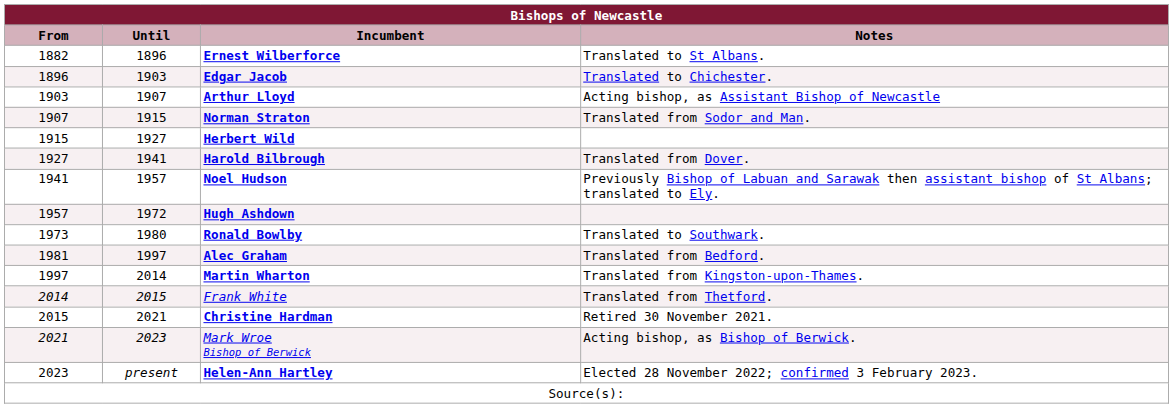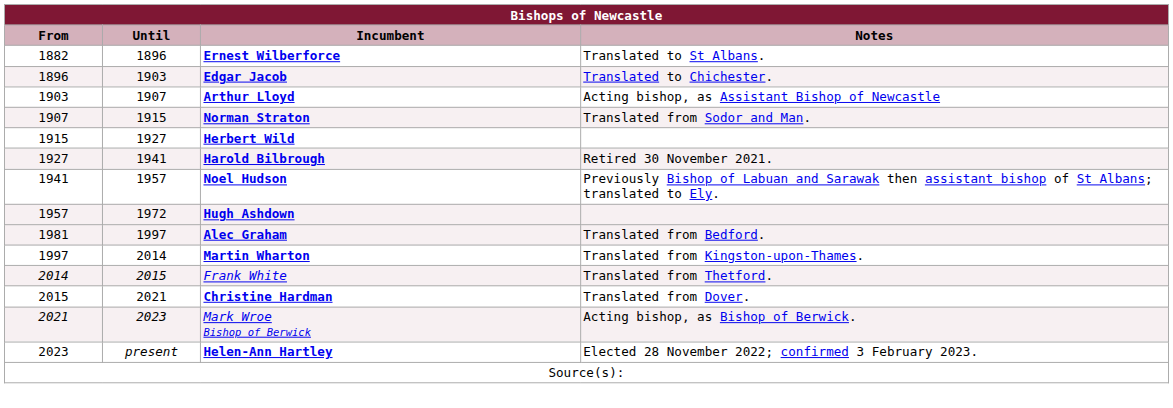Harold Bilbrough | Notes: Translated from Dover. -> Retired 30 November 2021.
- row: 1973 | 1980 | Ronald Bowlby | Translated to Southwark.
Christine Hardman | Notes: Retired 30 November 2021. -> Translated from Dover.
